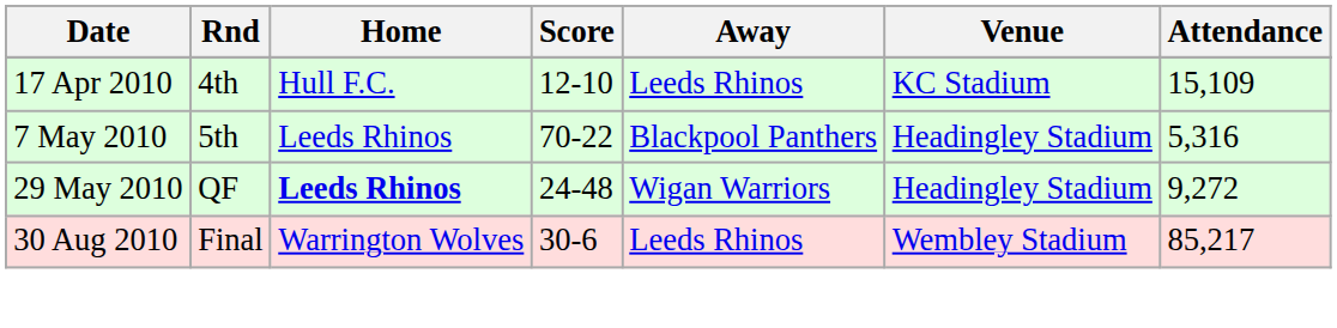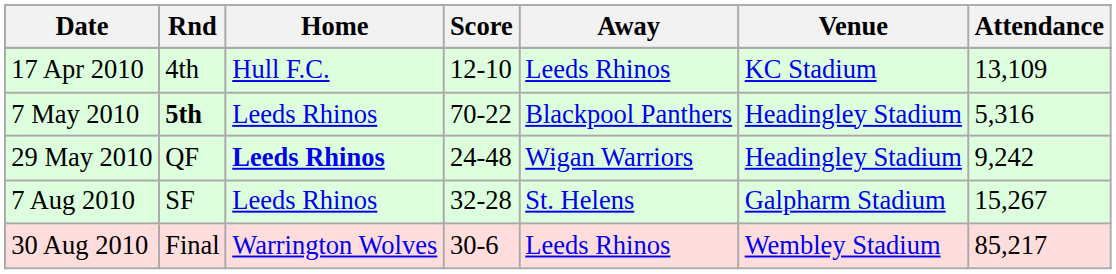17 Apr 2010 | Attendance: 15,109 -> 13,109
7 May 2010 | Rnd: normal -> bold
29 May 2010 | Attendance: 9,272 -> 9,242
+ row: 7 Aug 2010 | SF | Leeds Rhinos | 32-28 | St. Helens | Galpharm Stadium | 15,267
